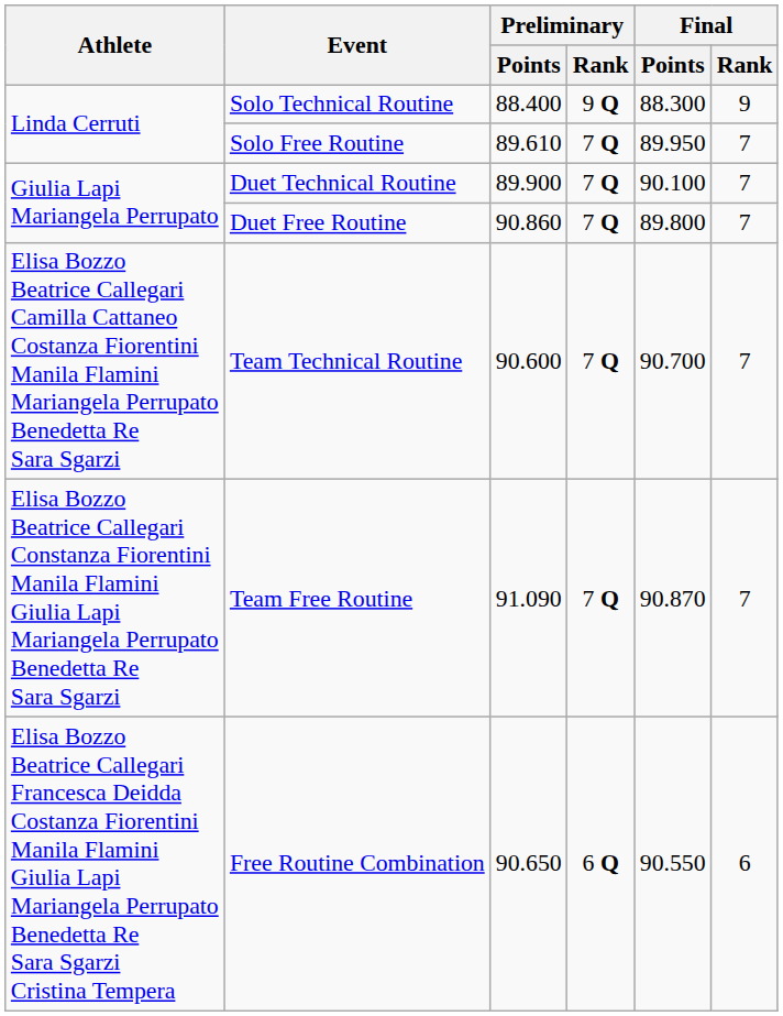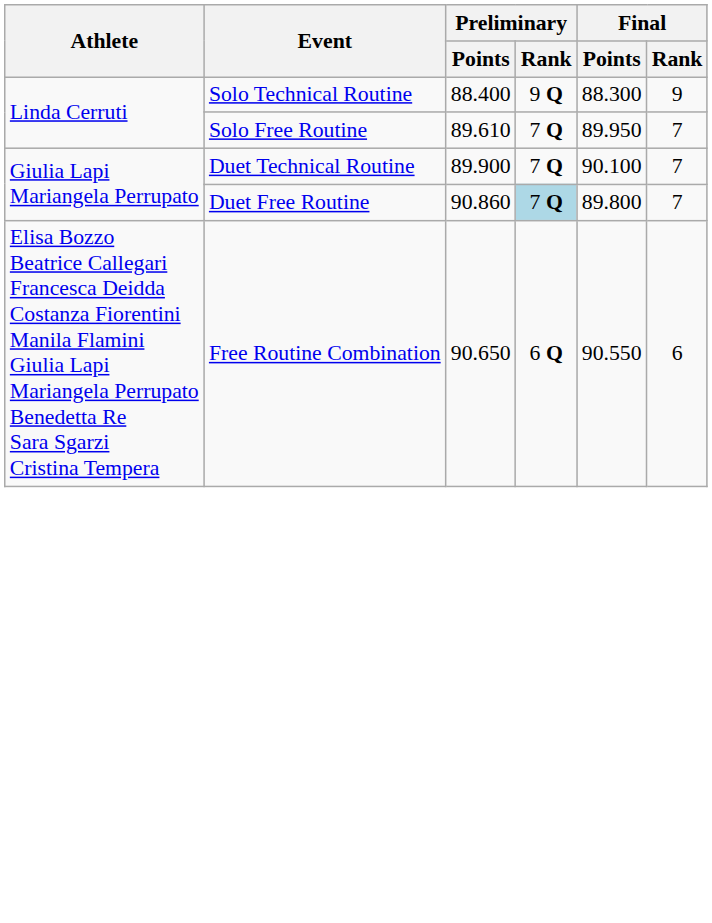Duet Free Routine | Preliminary / Rank: no background -> lightblue background
- row: Elisa Bozzo Beatrice Callegari Camilla Cattaneo Costanza Fiorentini Manila Flamini Mariangela Perrupato Benedetta Re Sara Sgarzi | Team Technical Routine | 90.600 | 7 Q | 90.700 | 7
- row: Elisa Bozzo Beatrice Callegari Constanza Fiorentini Manila Flamini Giulia Lapi Mariangela Perrupato Benedetta Re Sara Sgarzi | Team Free Routine | 91.090 | 7 Q | 90.870 | 7
